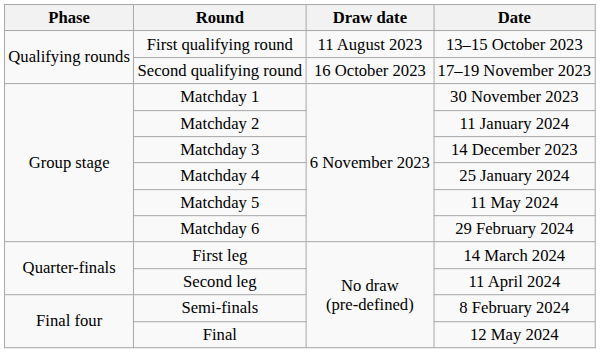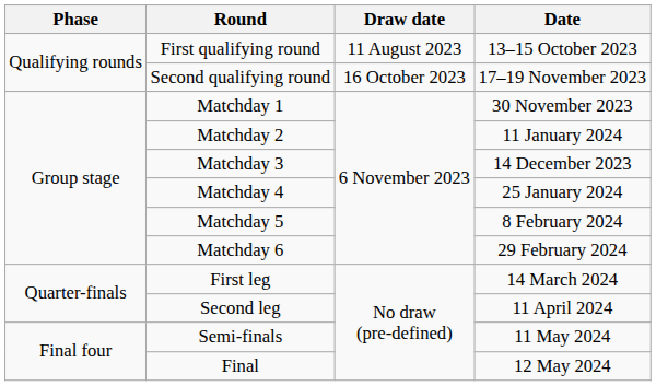Matchday 5 | Date: 11 May 2024 -> 8 February 2024
Semi-finals | Date: 8 February 2024 -> 11 May 2024
